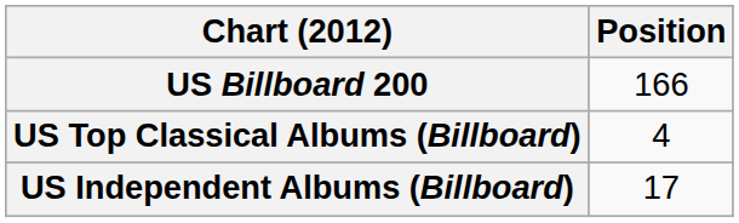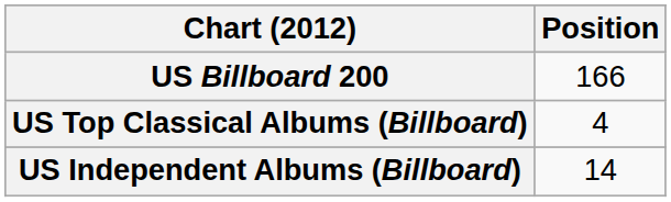US Independent Albums (Billboard) | Position: 17 -> 14
